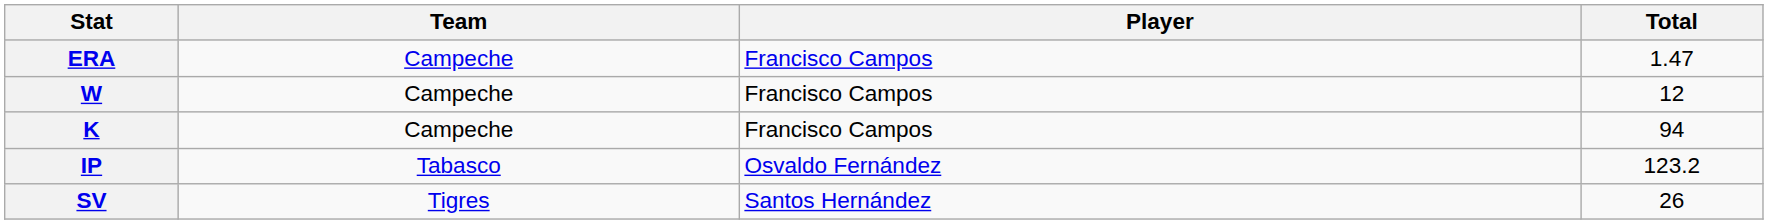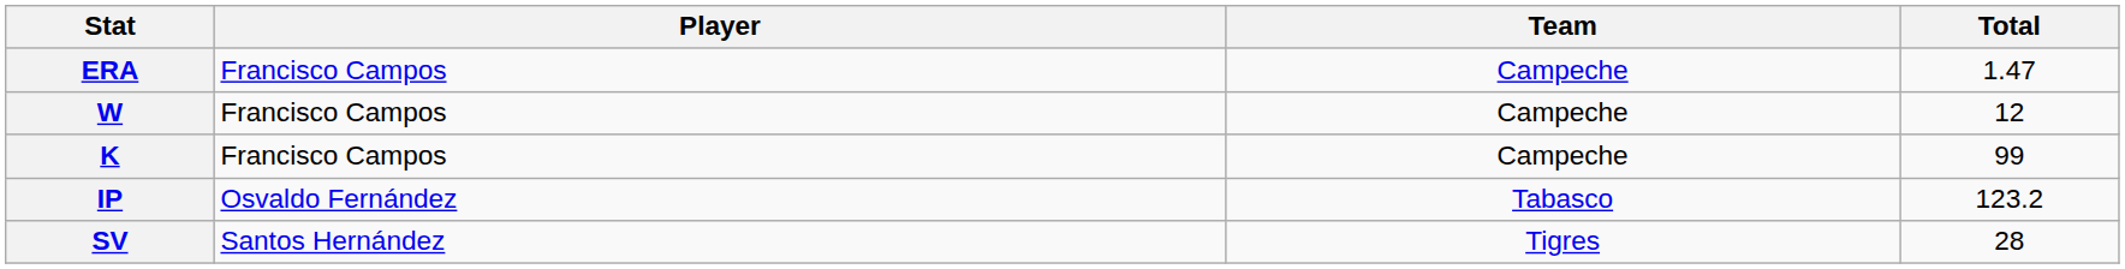columns swapped: Player <-> Team
K | Total: 94 -> 99
SV | Total: 26 -> 28
